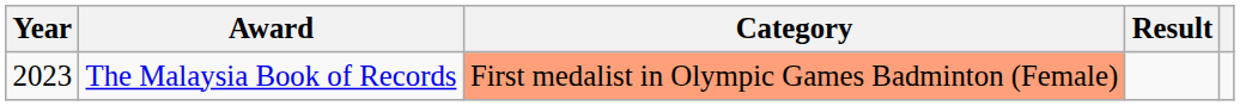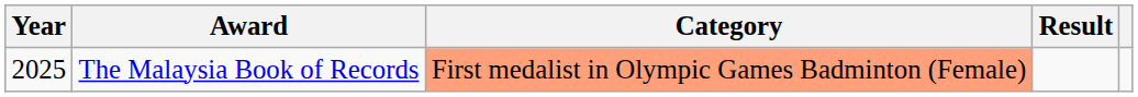The Malaysia Book of Records | Year: 2023 -> 2025
